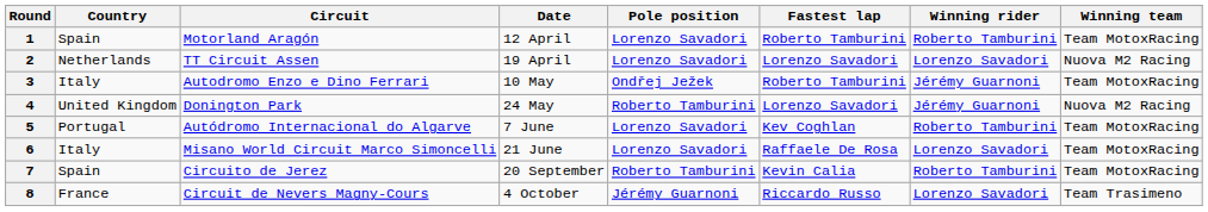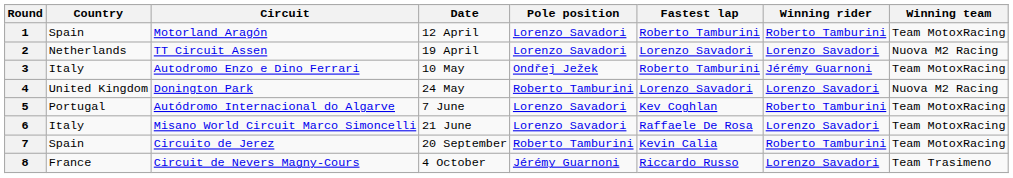4 | Winning rider: Jérémy Guarnoni -> Lorenzo Savadori
